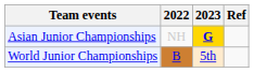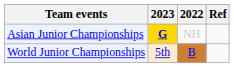columns swapped: 2022 <-> 2023
